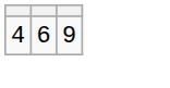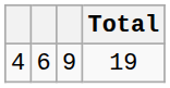+ column: Total | 19
